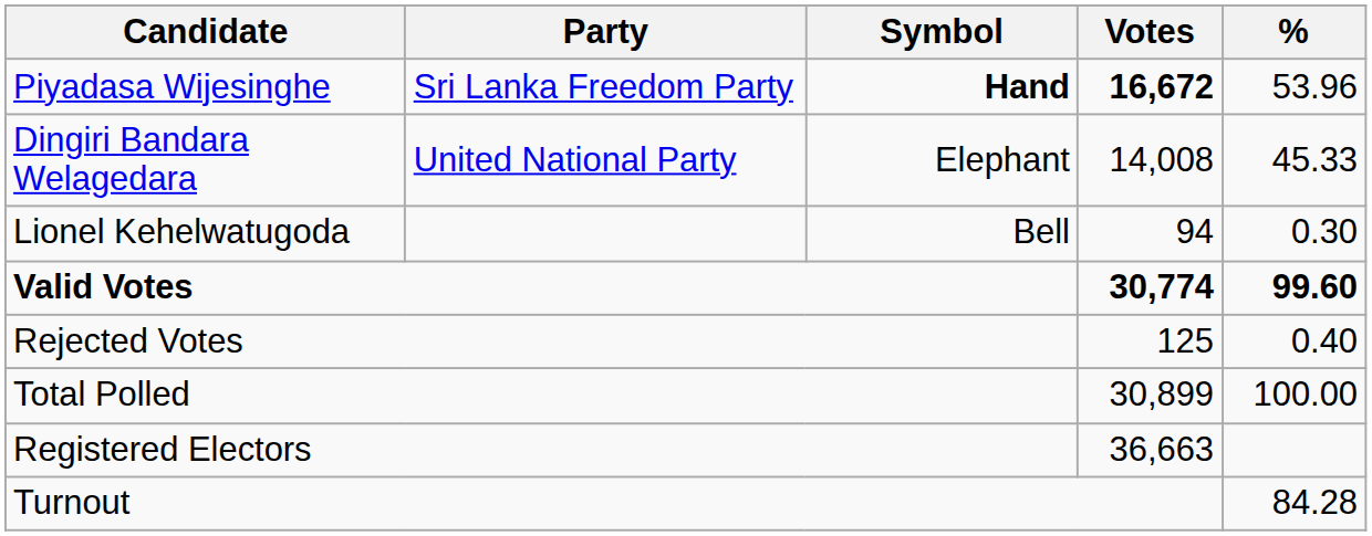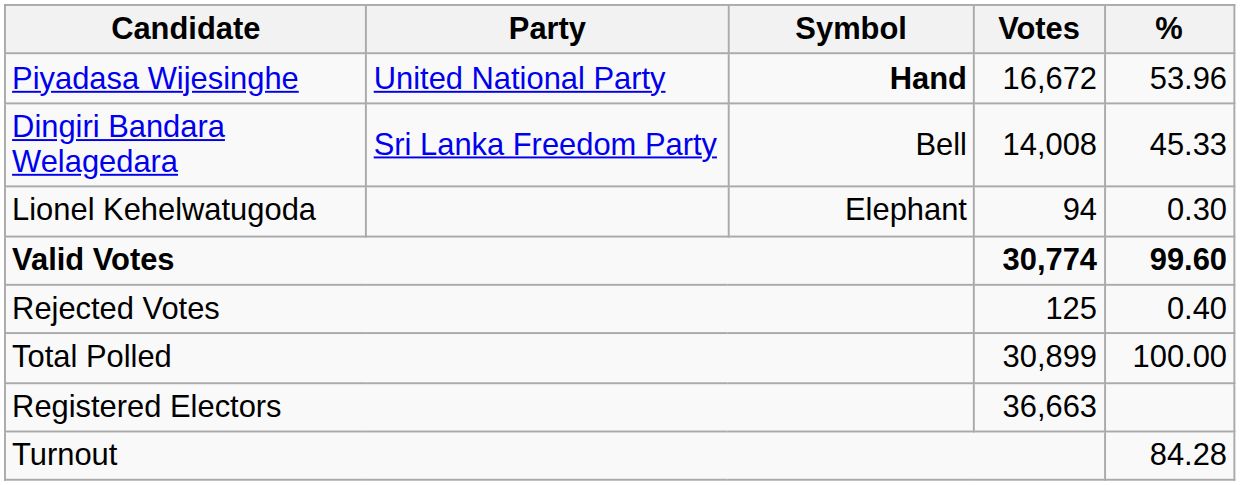Piyadasa Wijesinghe | Party: Sri Lanka Freedom Party -> United National Party
Piyadasa Wijesinghe | Votes: bold -> normal
Dingiri Bandara Welagedara | Party: United National Party -> Sri Lanka Freedom Party
Dingiri Bandara Welagedara | Symbol: Elephant -> Bell
Lionel Kehelwatugoda | Symbol: Bell -> Elephant
